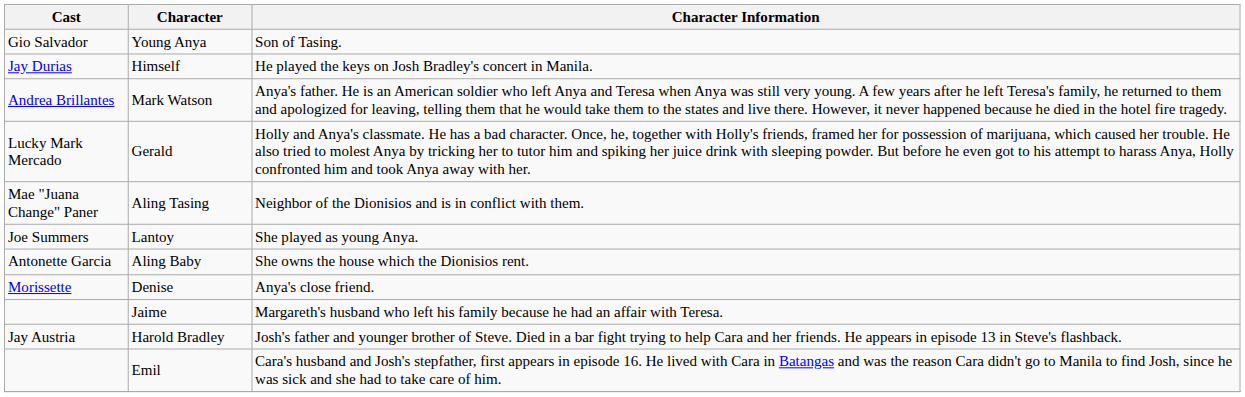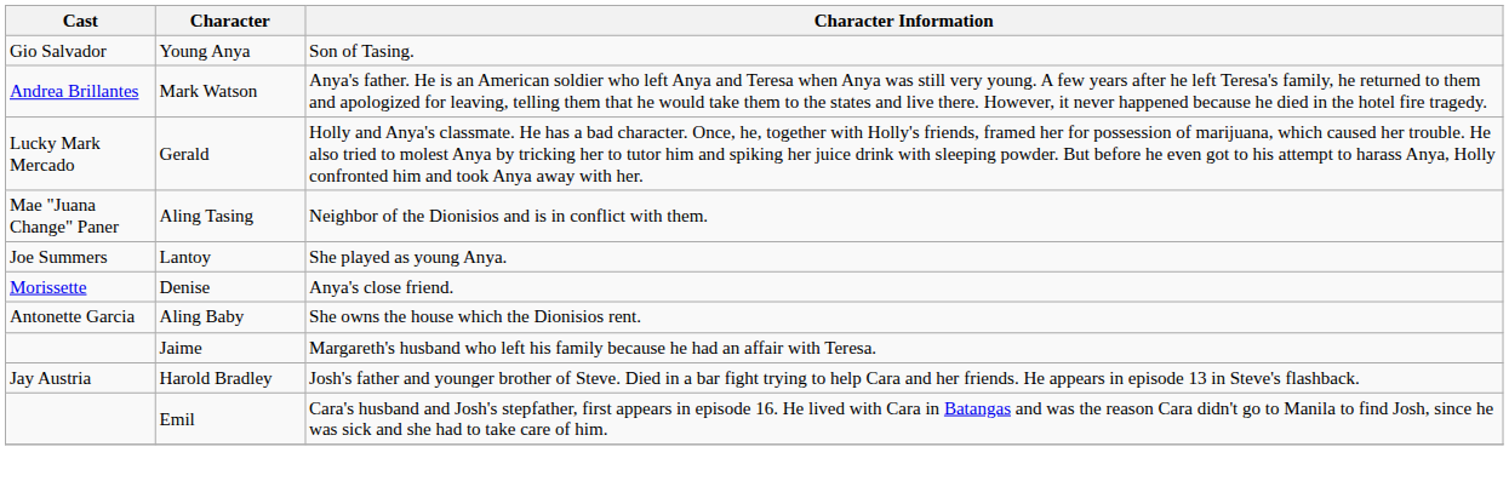- row: Jay Durias | Himself | He played the keys on Josh Bradley's concert in Manila.
rows swapped: Denise <-> Aling Baby
